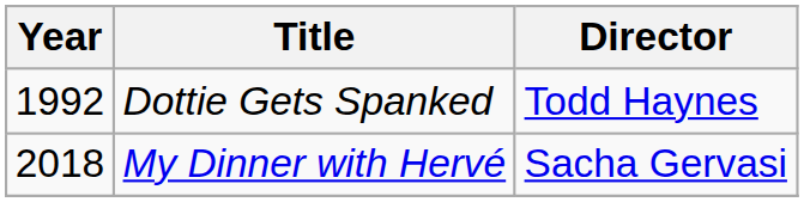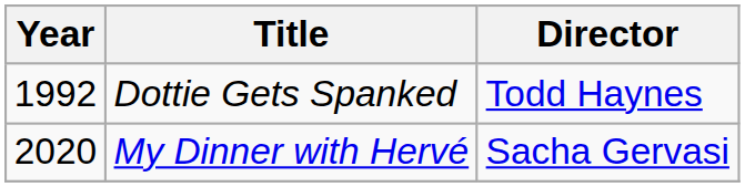My Dinner with Hervé | Year: 2018 -> 2020
